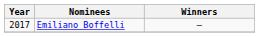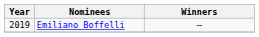Emiliano Boffelli | Year: 2017 -> 2019
